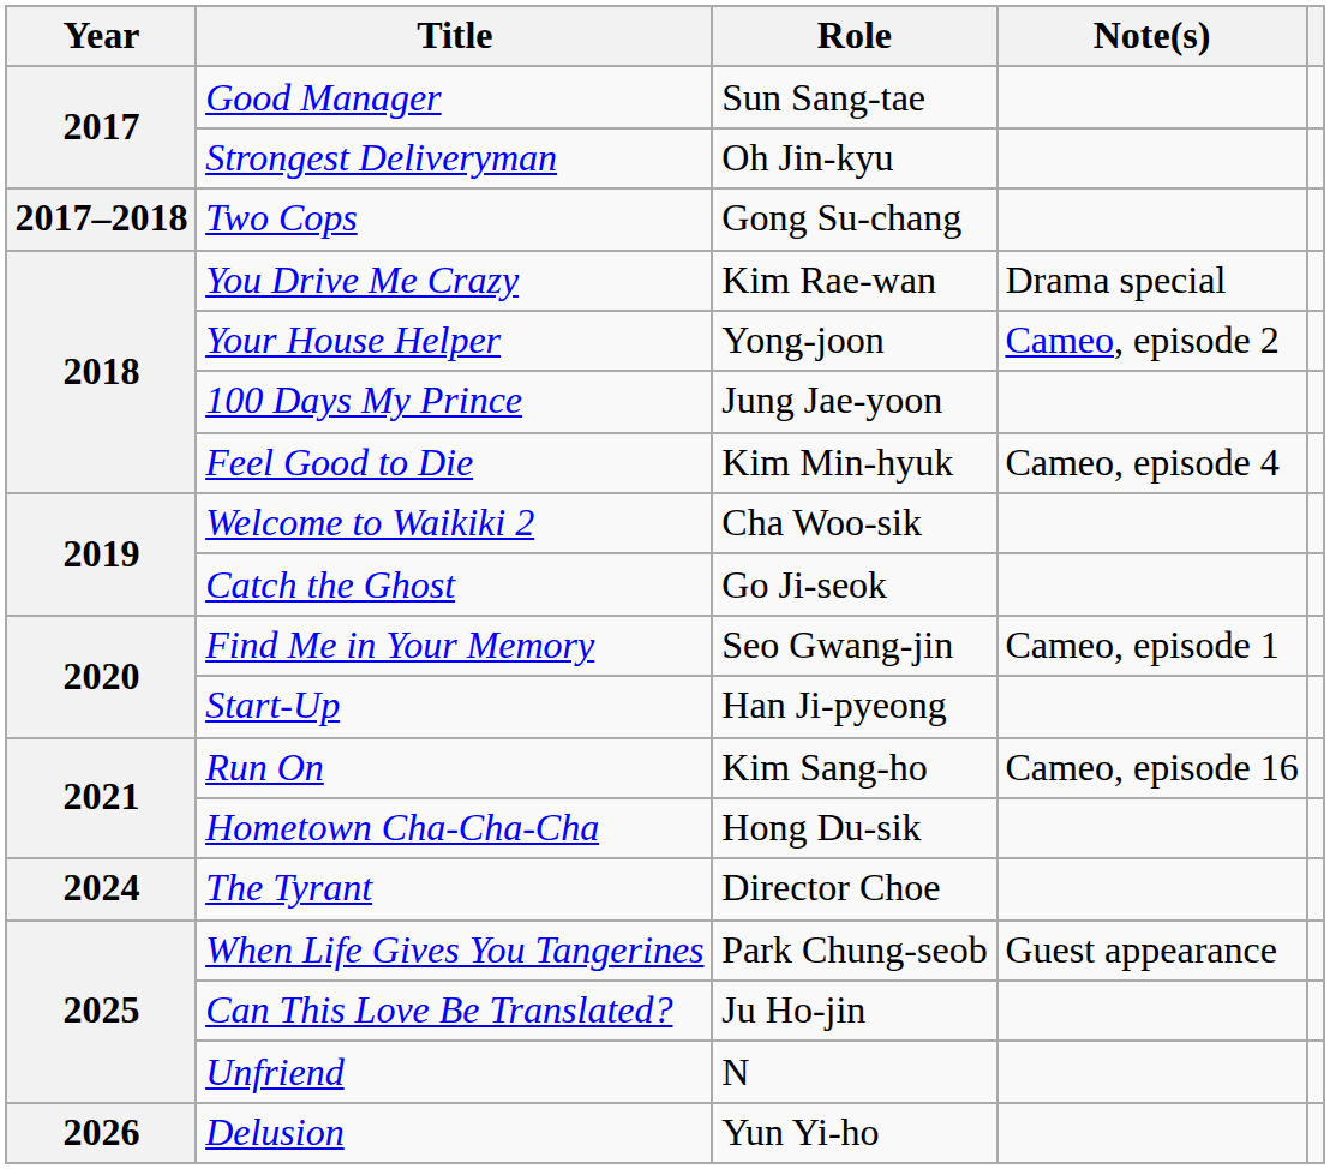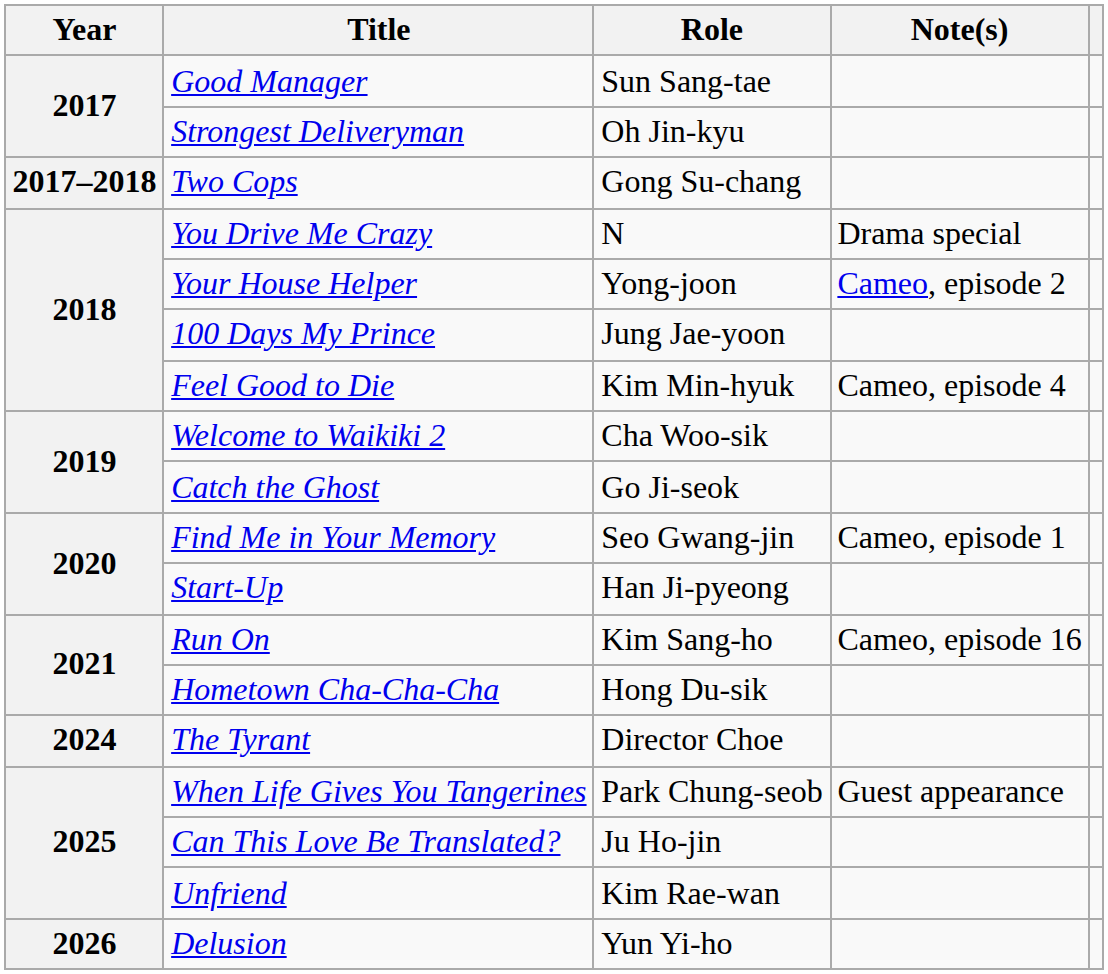You Drive Me Crazy | Role: Kim Rae-wan -> N
Unfriend | Role: N -> Kim Rae-wan
